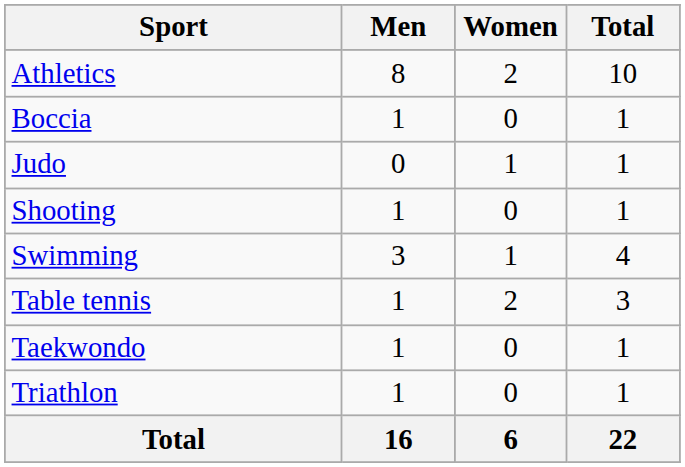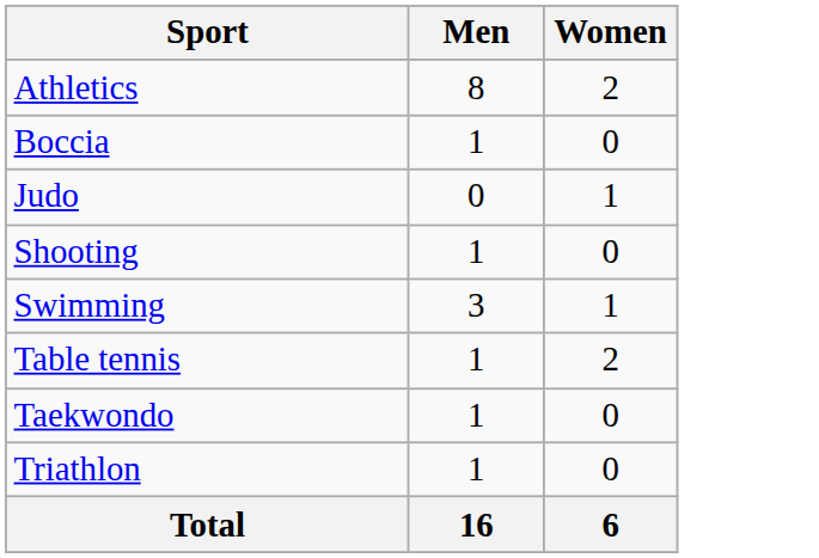- column: Total | 10 | 1 | 1 | 1 | 4 | 3 | 1 | 1 | 22
